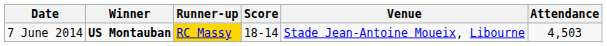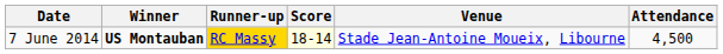7 June 2014 | Score: no background -> lightyellow background
7 June 2014 | Attendance: 4,503 -> 4,500
